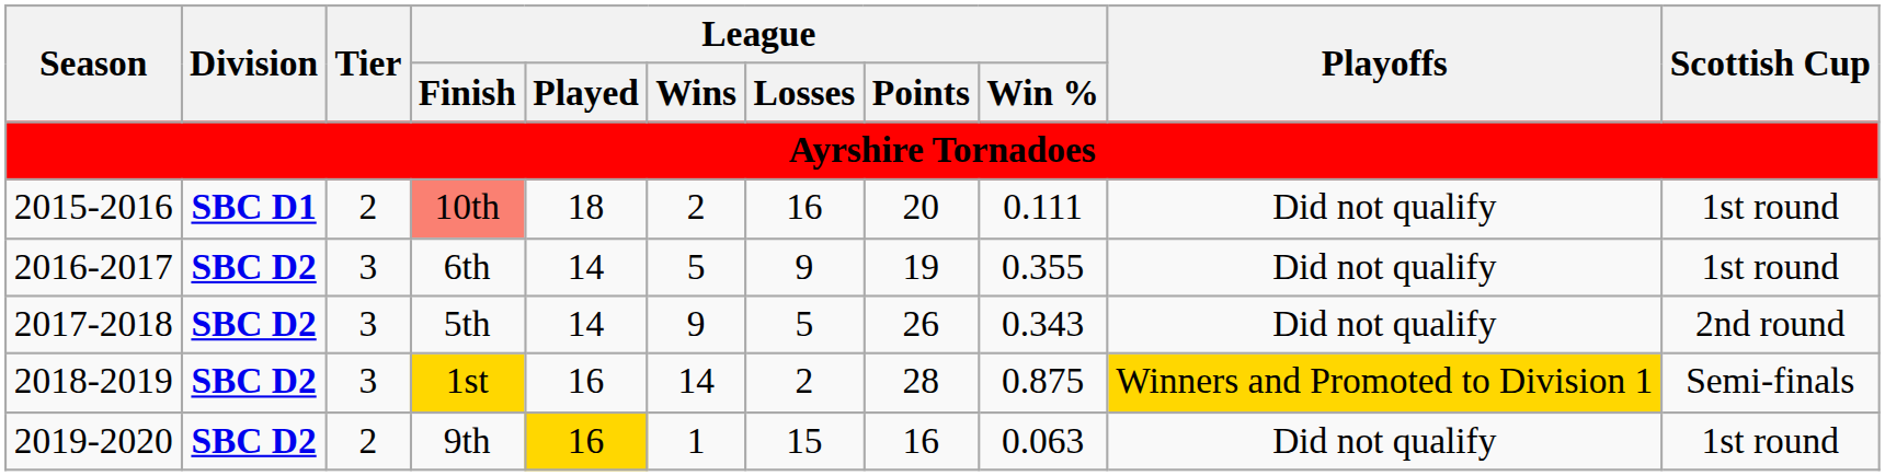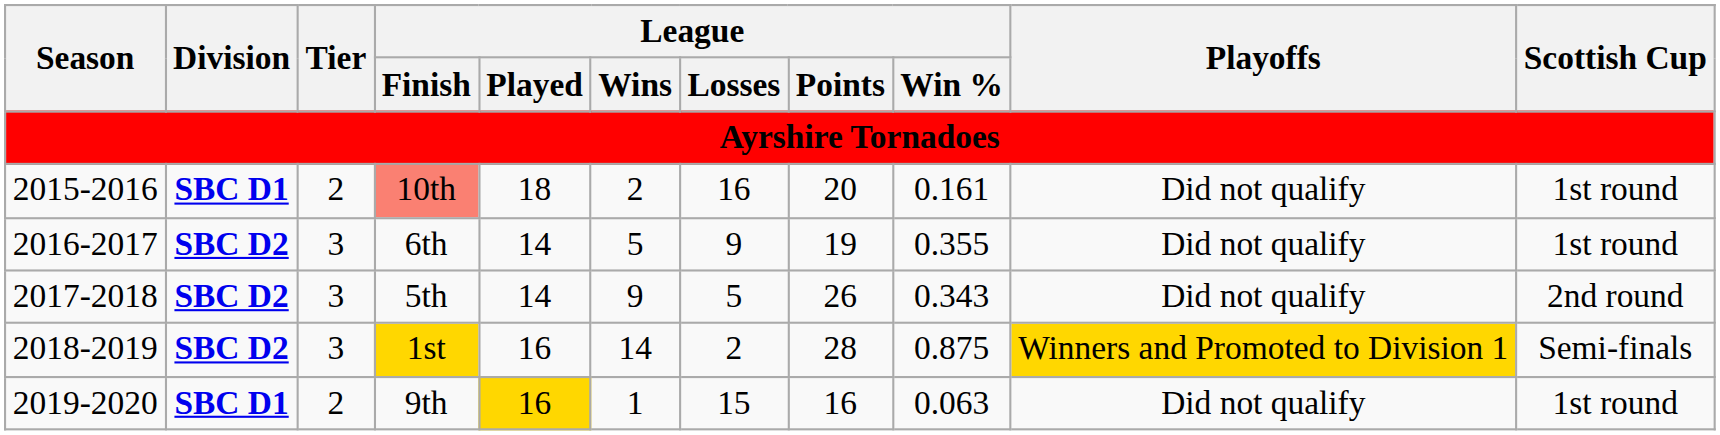10th | League / Win %: 0.111 -> 0.161
9th | Division: SBC D2 -> SBC D1
